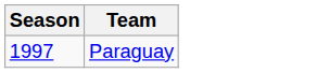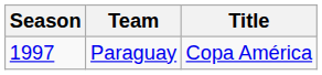+ column: Title | Copa América
